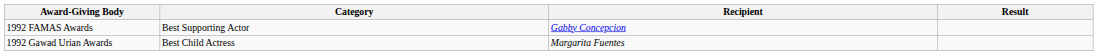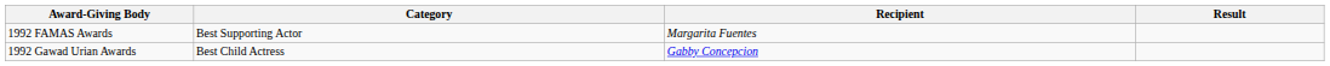1992 FAMAS Awards | Recipient: Gabby Concepcion -> Margarita Fuentes
1992 Gawad Urian Awards | Recipient: Margarita Fuentes -> Gabby Concepcion
